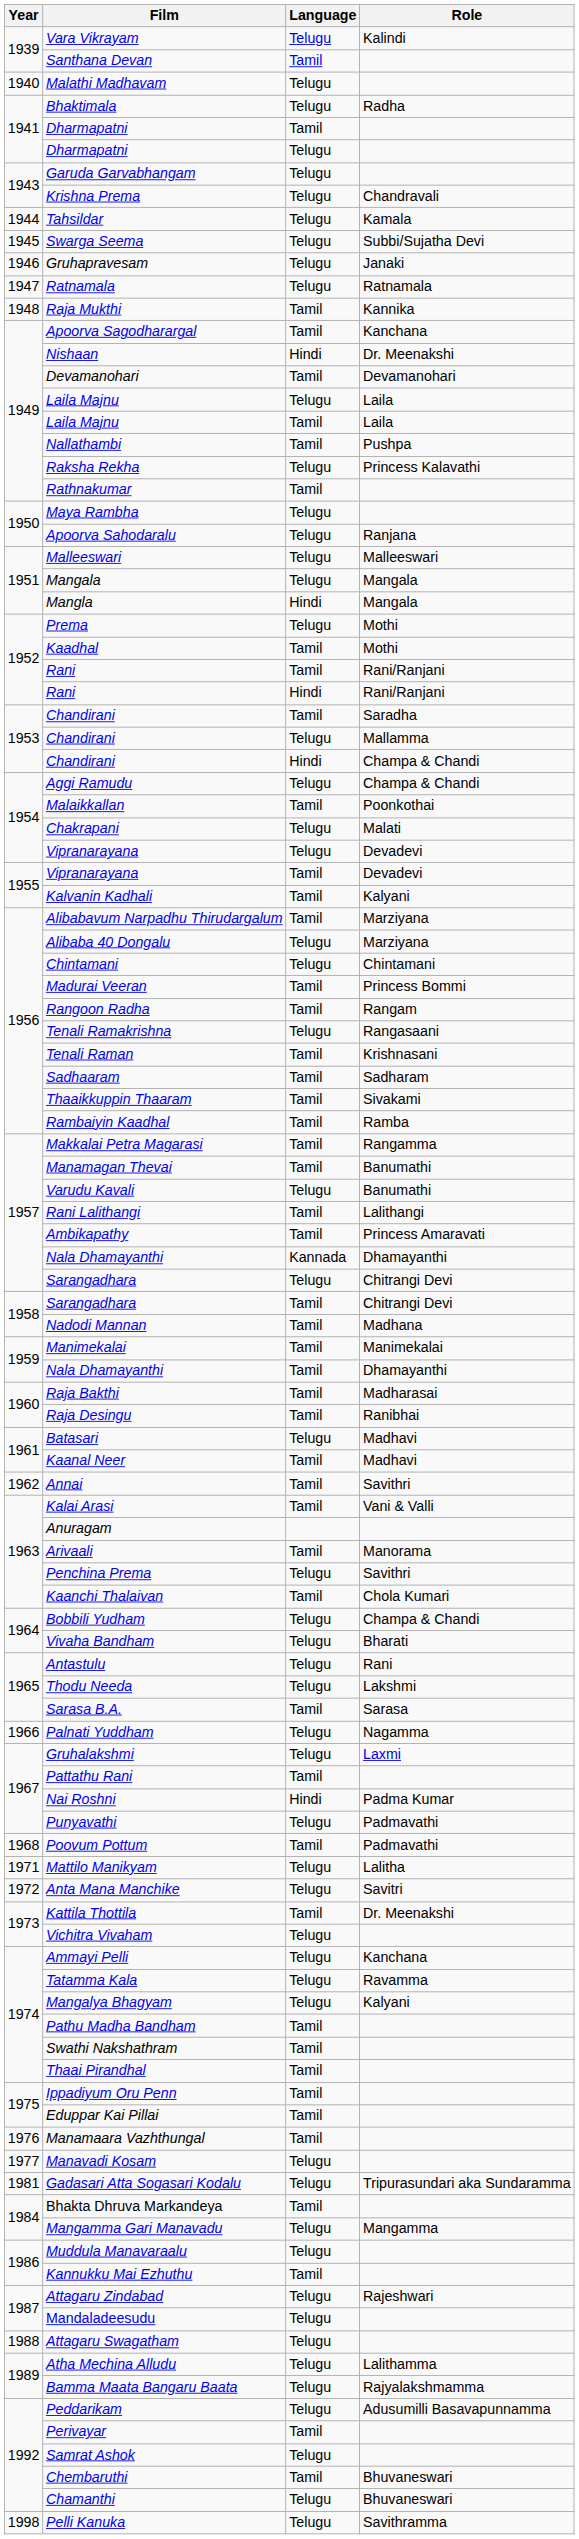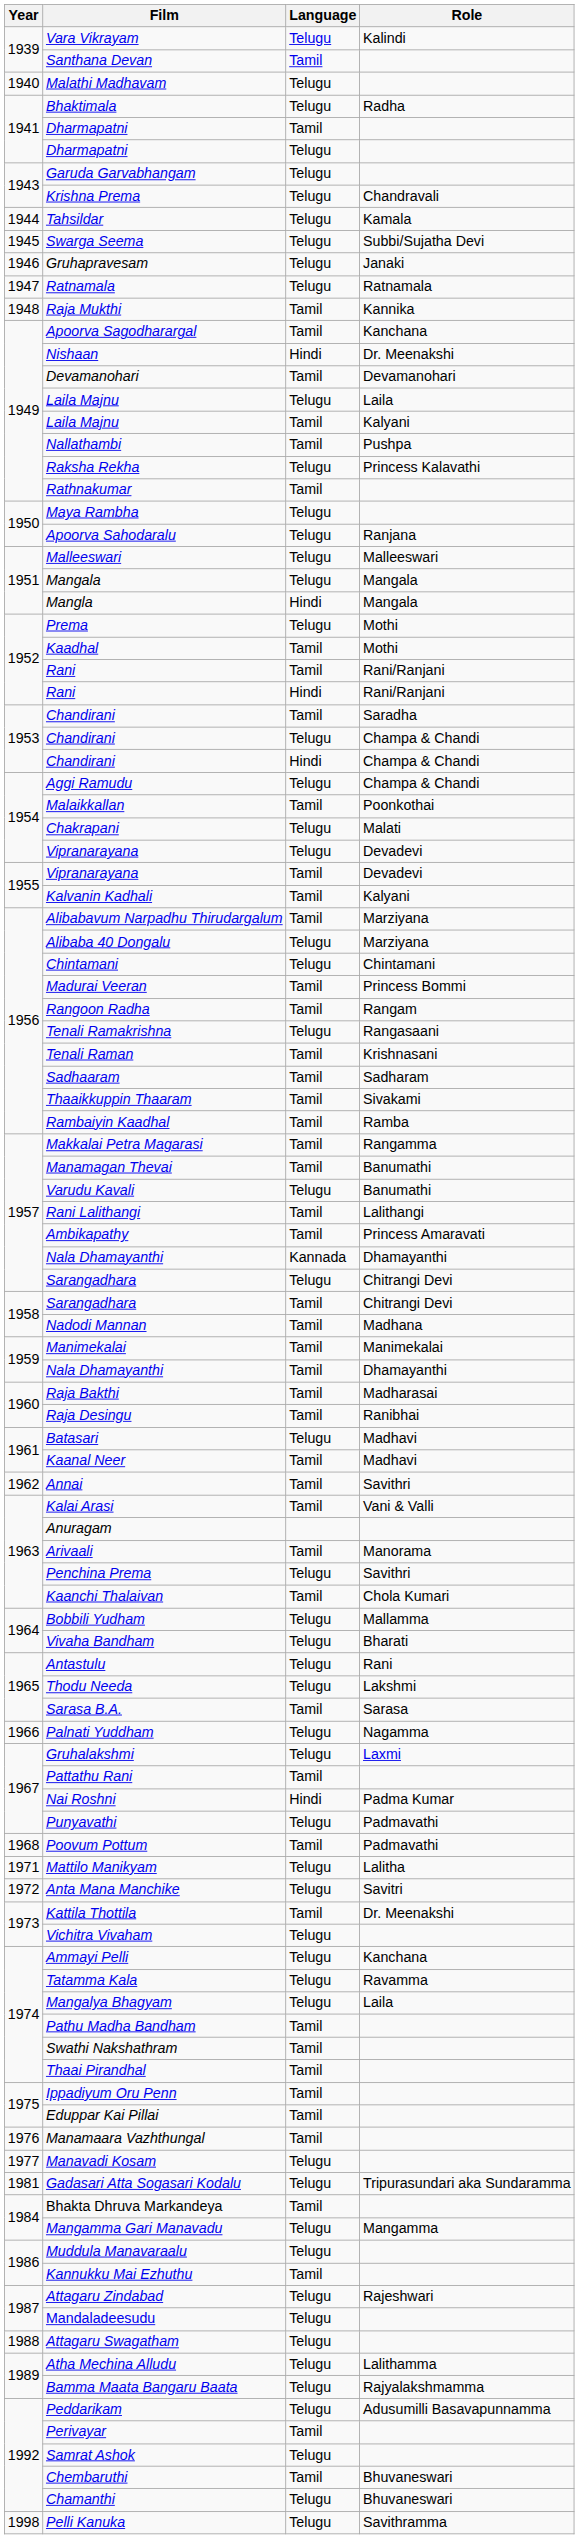Laila Majnu / Tamil | Role: Laila -> Kalyani
Chandirani / Telugu | Role: Mallamma -> Champa & Chandi
Bobbili Yudham | Role: Champa & Chandi -> Mallamma
Mangalya Bhagyam | Role: Kalyani -> Laila
